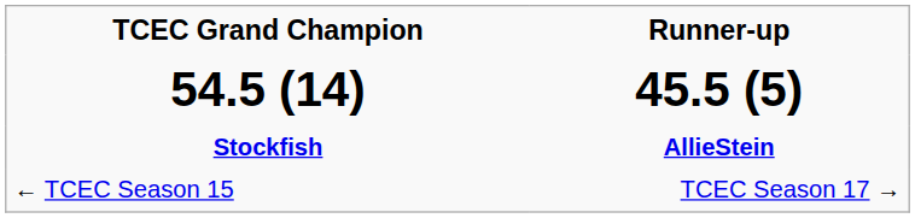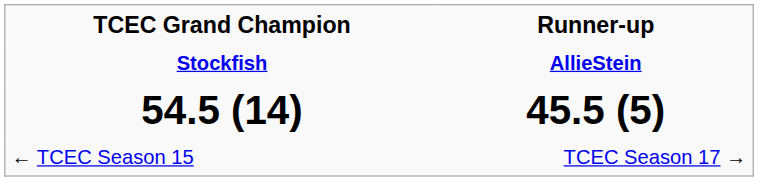rows swapped: Stockfish <-> 54.5 (14)
